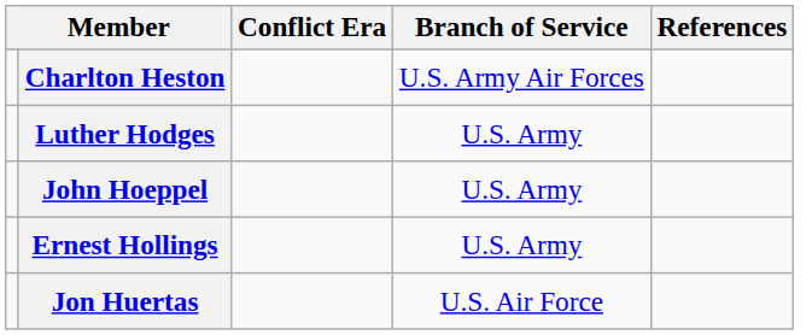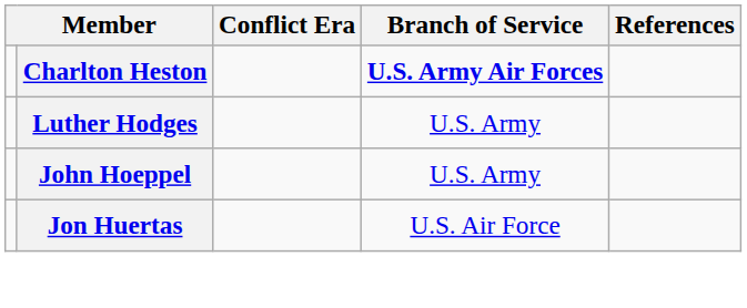Charlton Heston | Branch of Service: normal -> bold
- row: Ernest Hollings | U.S. Army
